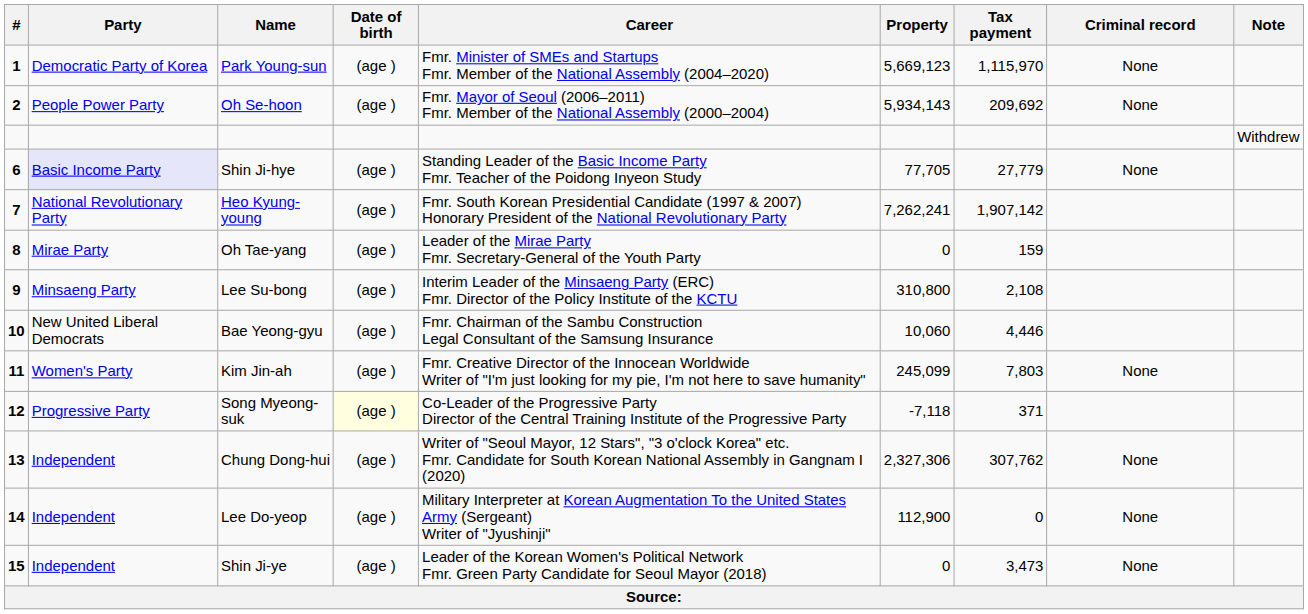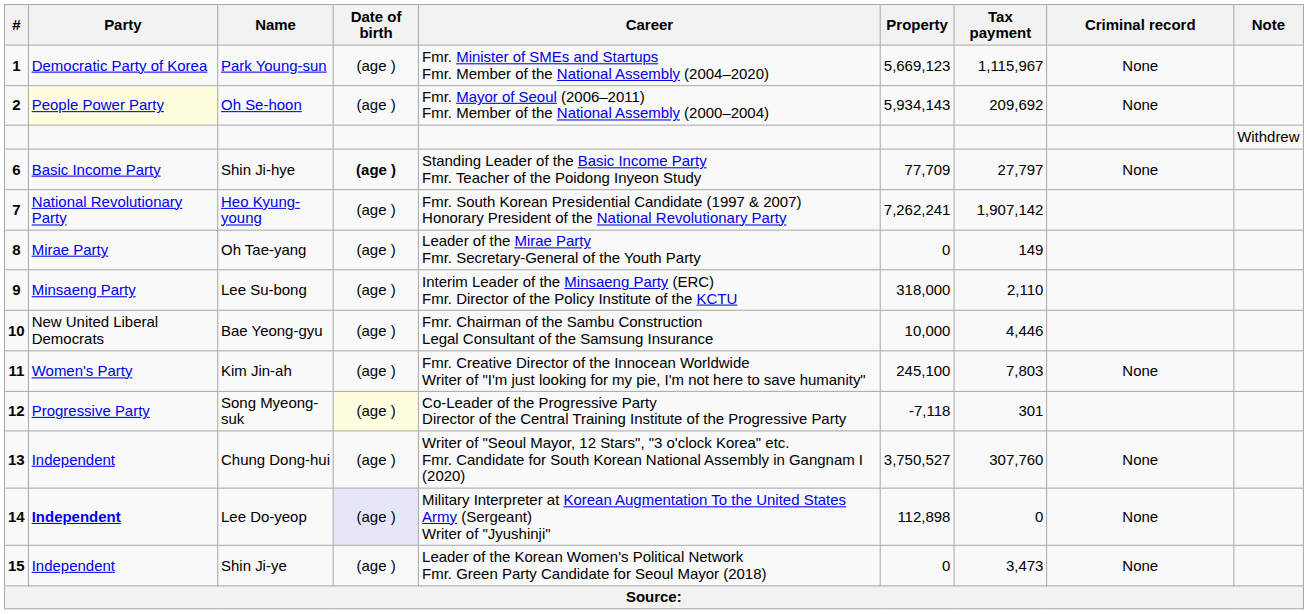Park Young-sun | Tax payment: 1,115,970 -> 1,115,967
Oh Se-hoon | Party: no background -> lightyellow background
Shin Ji-hye | Party: lavender background -> no background
Shin Ji-hye | Date of birth: normal -> bold
Shin Ji-hye | Property: 77,705 -> 77,709
Shin Ji-hye | Tax payment: 27,779 -> 27,797
Oh Tae-yang | Tax payment: 159 -> 149
Lee Su-bong | Property: 310,800 -> 318,000
Lee Su-bong | Tax payment: 2,108 -> 2,110
Bae Yeong-gyu | Property: 10,060 -> 10,000
Kim Jin-ah | Property: 245,099 -> 245,100
Song Myeong-suk | Tax payment: 371 -> 301
Chung Dong-hui | Property: 2,327,306 -> 3,750,527
Chung Dong-hui | Tax payment: 307,762 -> 307,760
Lee Do-yeop | Party: normal -> bold
Lee Do-yeop | Date of birth: no background -> lavender background
Lee Do-yeop | Property: 112,900 -> 112,898
